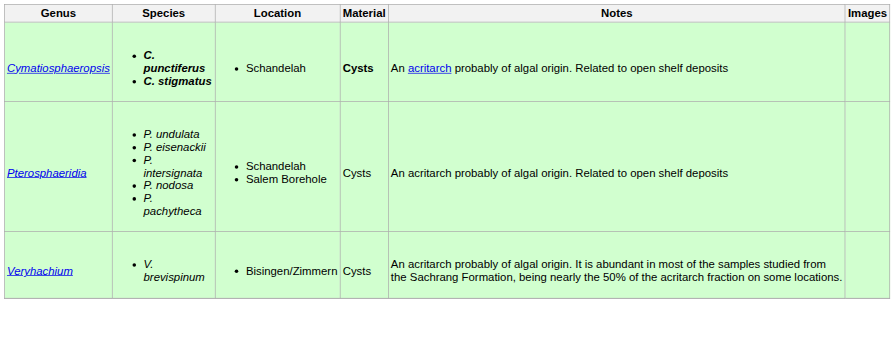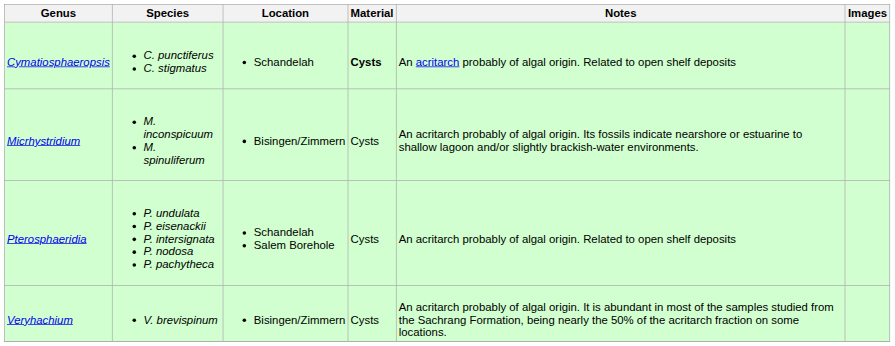Cymatiosphaeropsis | Species: bold -> normal
+ row: Micrhystridium | M. inconspicuum M. spinuliferum | Bisingen/Zimmern | Cysts | An acritarch probably of algal origin. Its fossils indicate nearshore or estuarine to shallow lagoon and/or slightly brackish-water environments.
